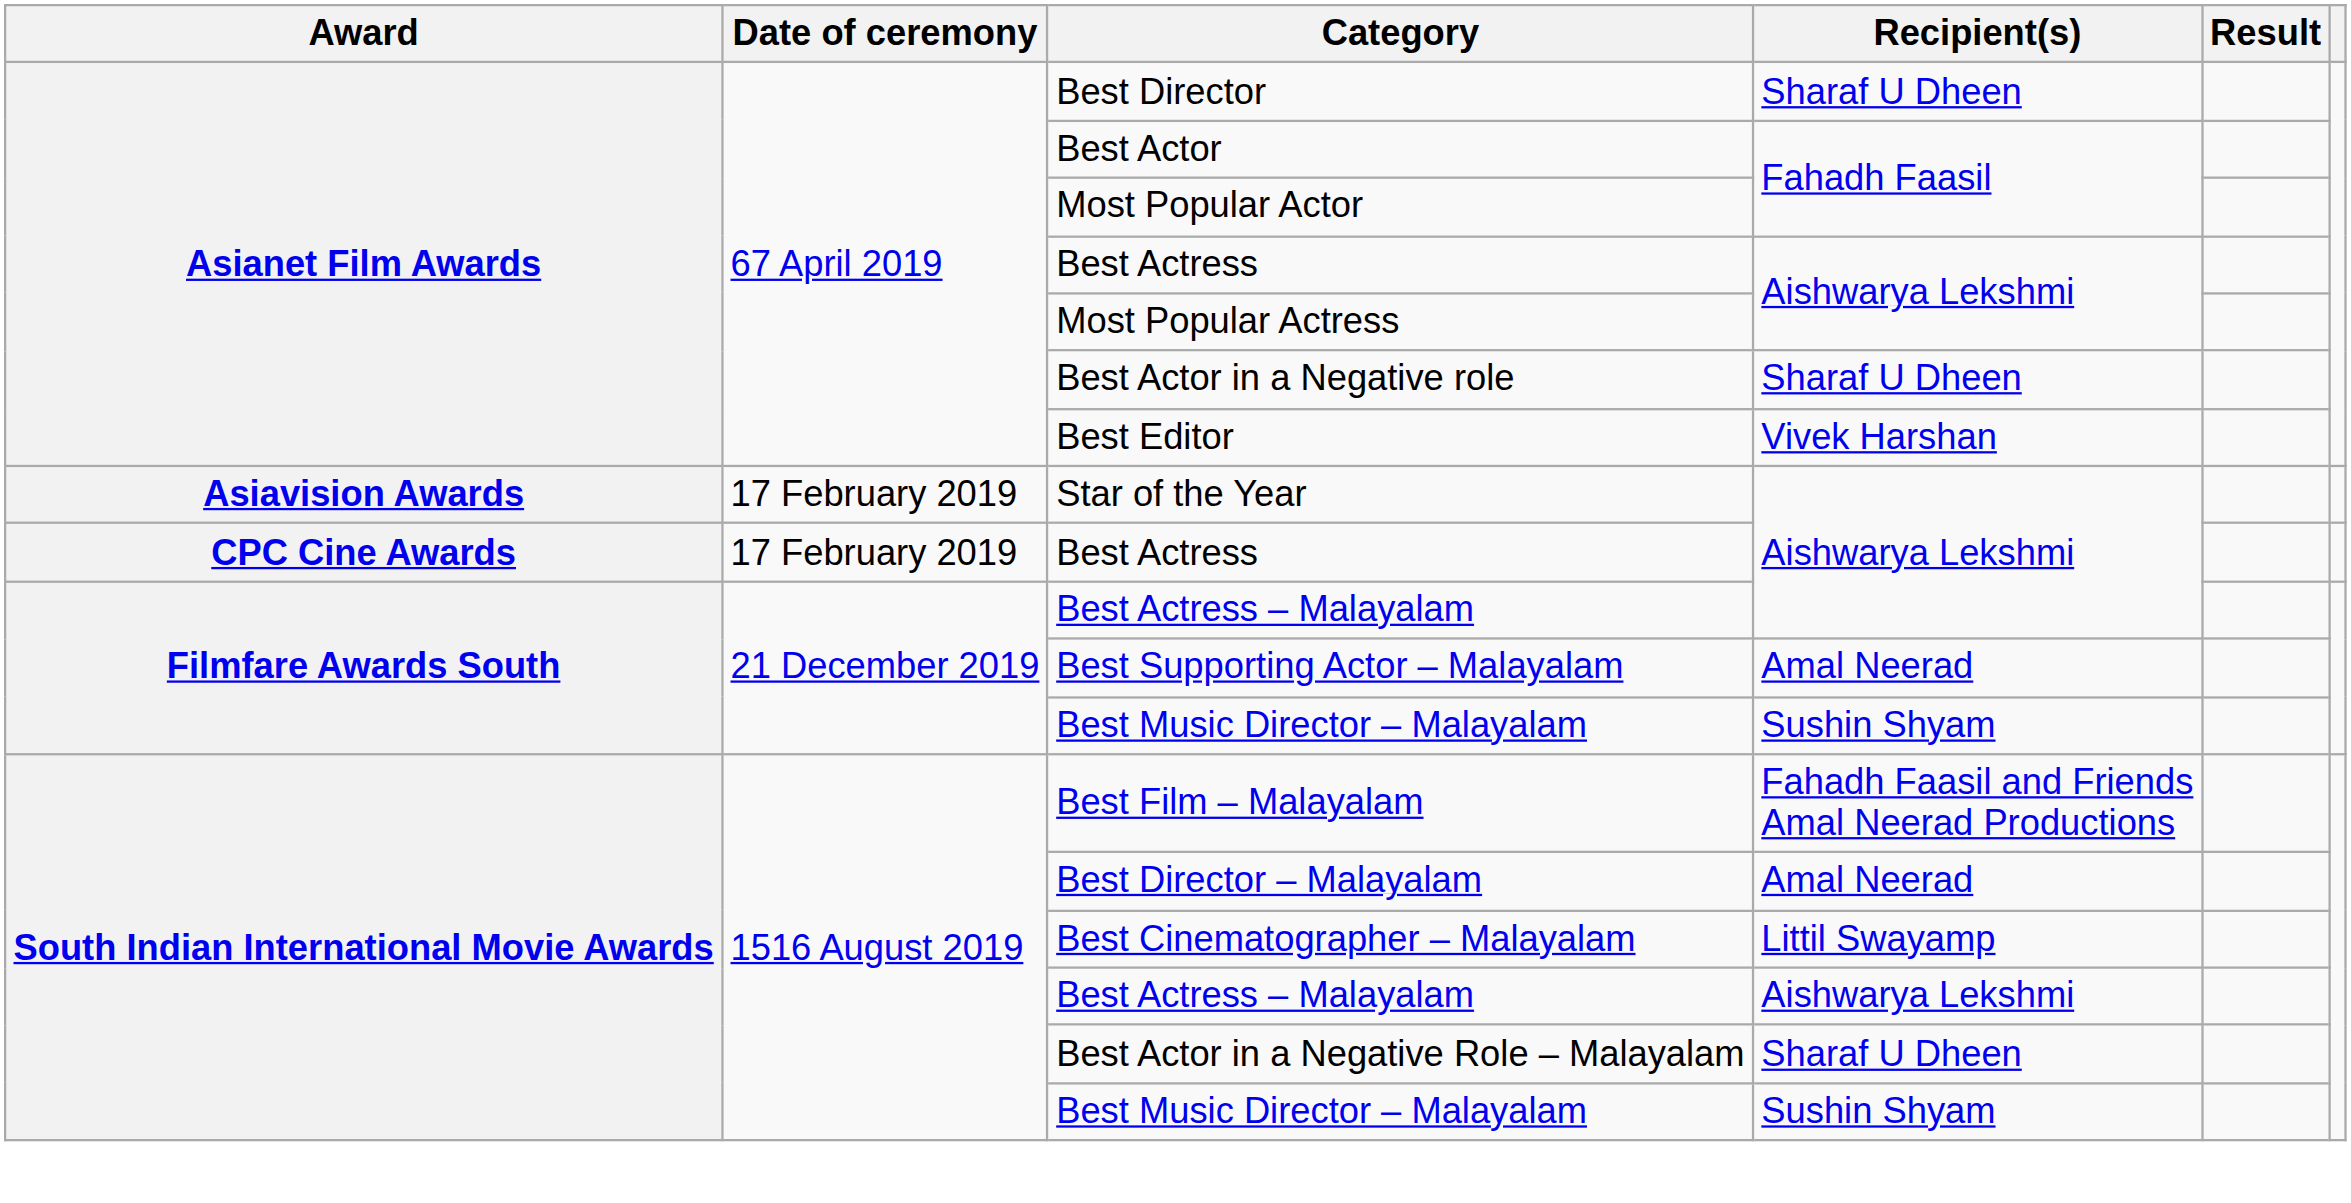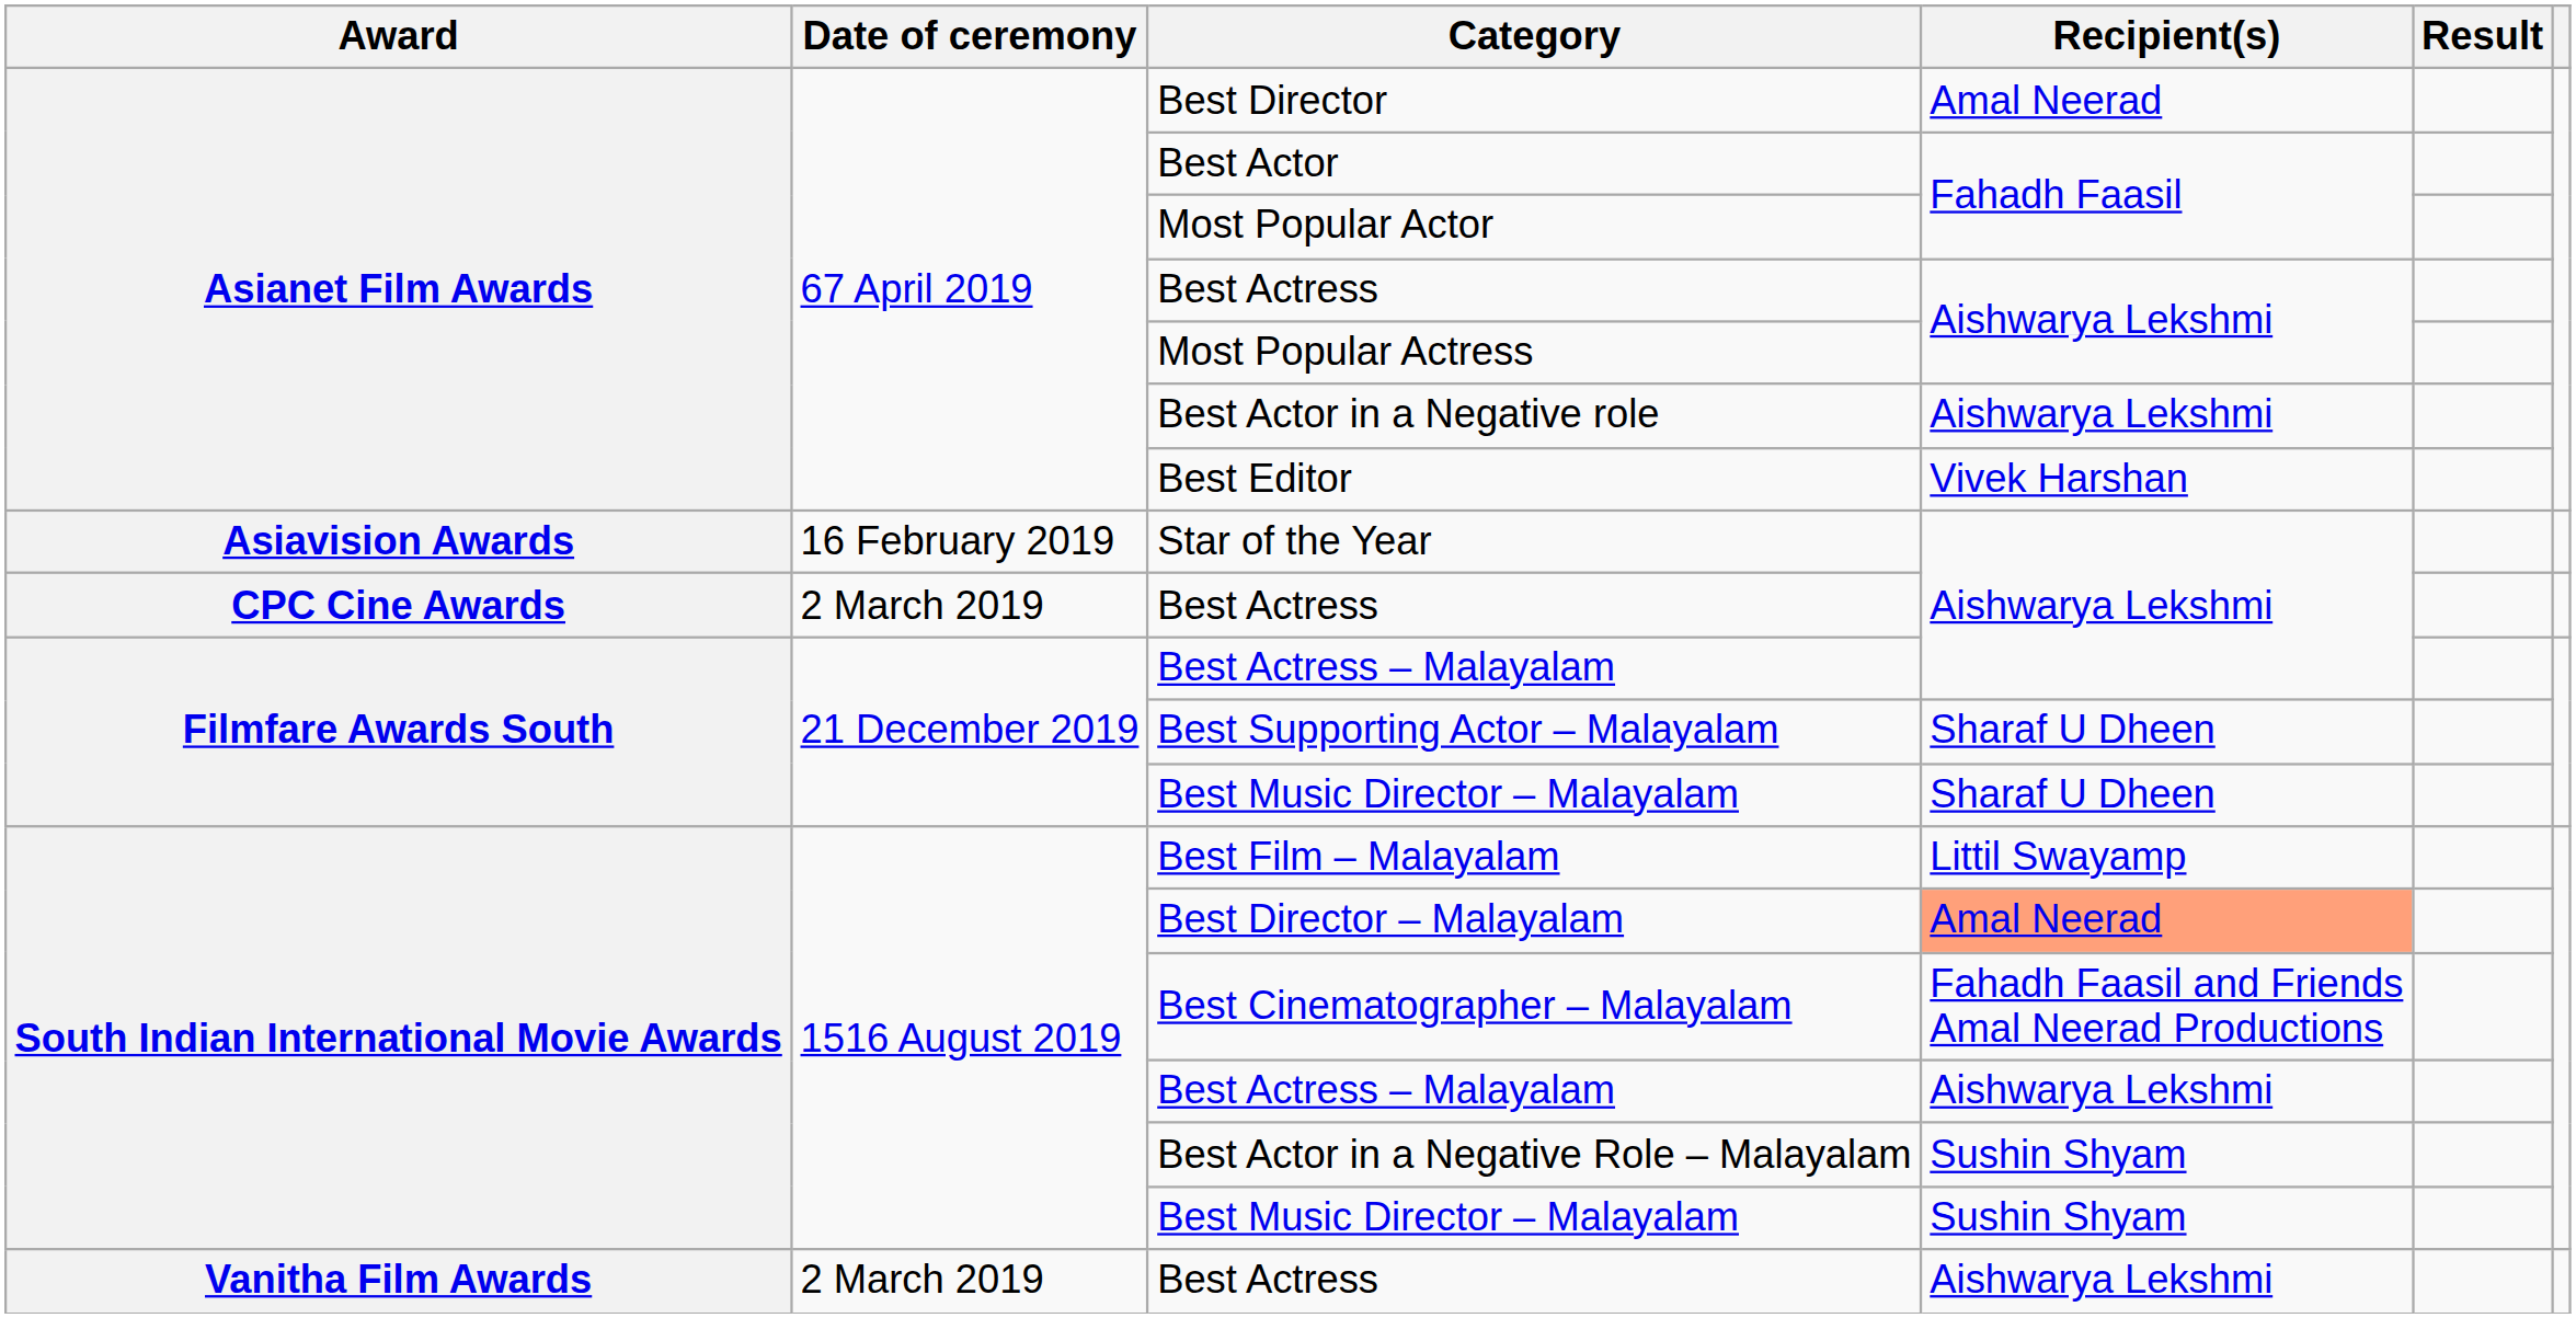Best Director | Recipient(s): Sharaf U Dheen -> Amal Neerad
Best Actor in a Negative role | Recipient(s): Sharaf U Dheen -> Aishwarya Lekshmi
Star of the Year | Date of ceremony: 17 February 2019 -> 16 February 2019
CPC Cine Awards / Best Actress | Date of ceremony: 17 February 2019 -> 2 March 2019
Best Supporting Actor – Malayalam | Recipient(s): Amal Neerad -> Sharaf U Dheen
Filmfare Awards South / Best Music Director – Malayalam | Recipient(s): Sushin Shyam -> Sharaf U Dheen
Best Film – Malayalam | Recipient(s): Fahadh Faasil and Friends Amal Neerad Productions -> Littil Swayamp
Best Director – Malayalam | Recipient(s): no background -> lightsalmon background
Best Cinematographer – Malayalam | Recipient(s): Littil Swayamp -> Fahadh Faasil and Friends Amal Neerad Productions
Best Actor in a Negative Role – Malayalam | Recipient(s): Sharaf U Dheen -> Sushin Shyam
+ row: Vanitha Film Awards | 2 March 2019 | Best Actress | Aishwarya Lekshmi
